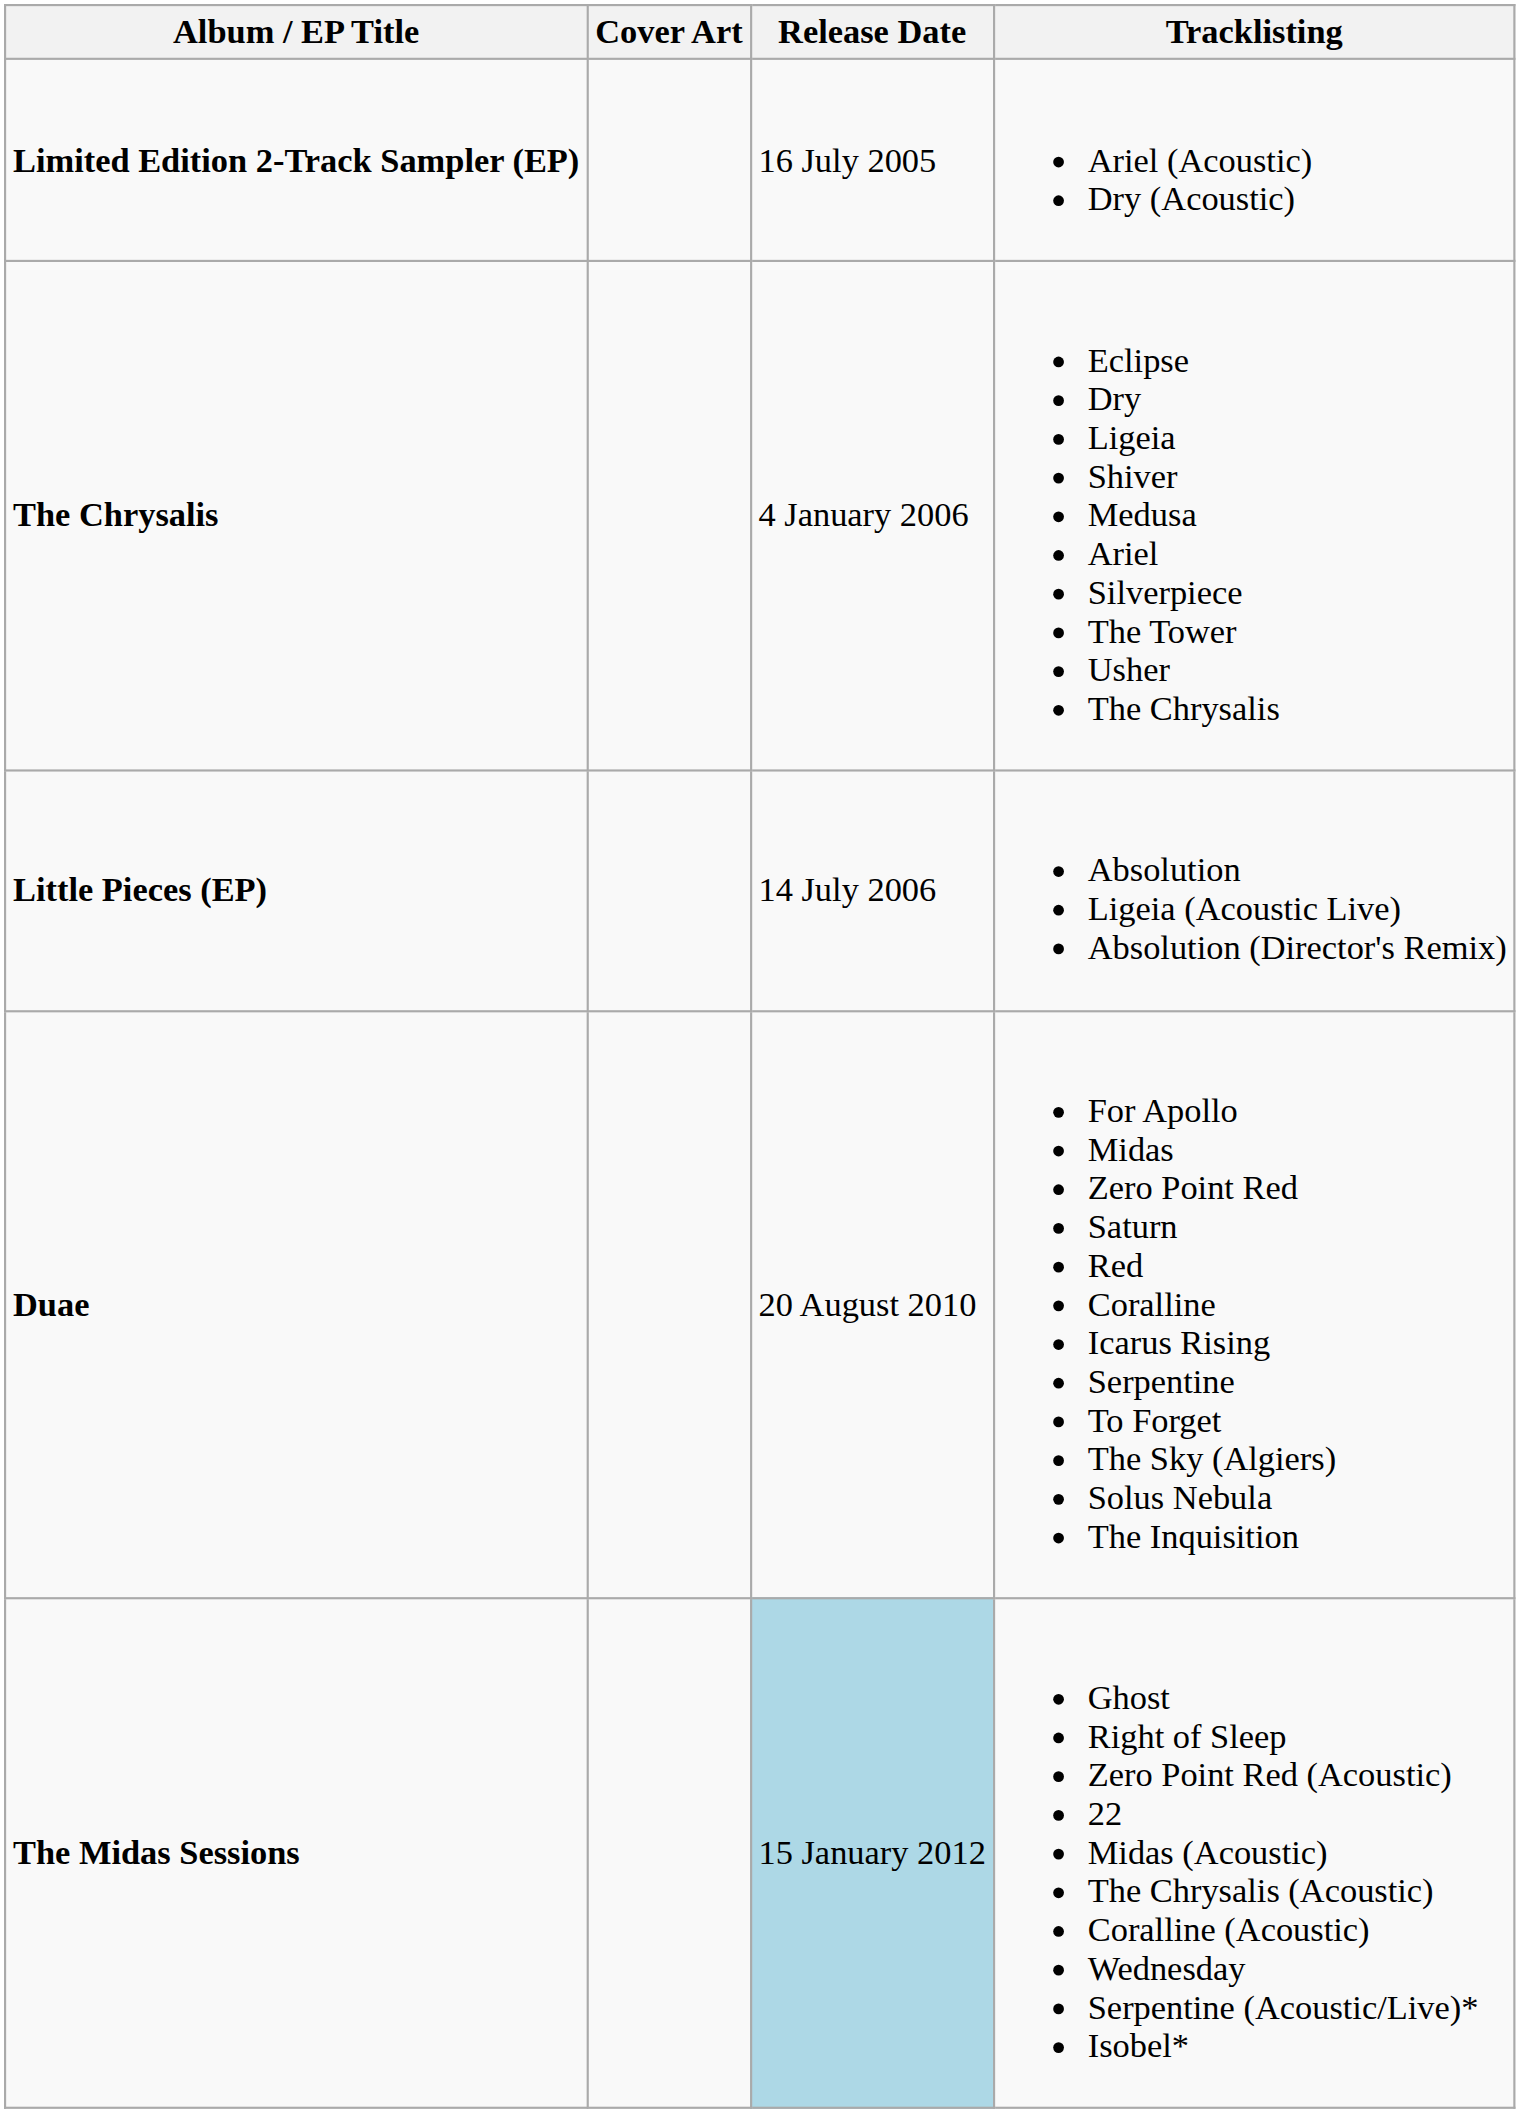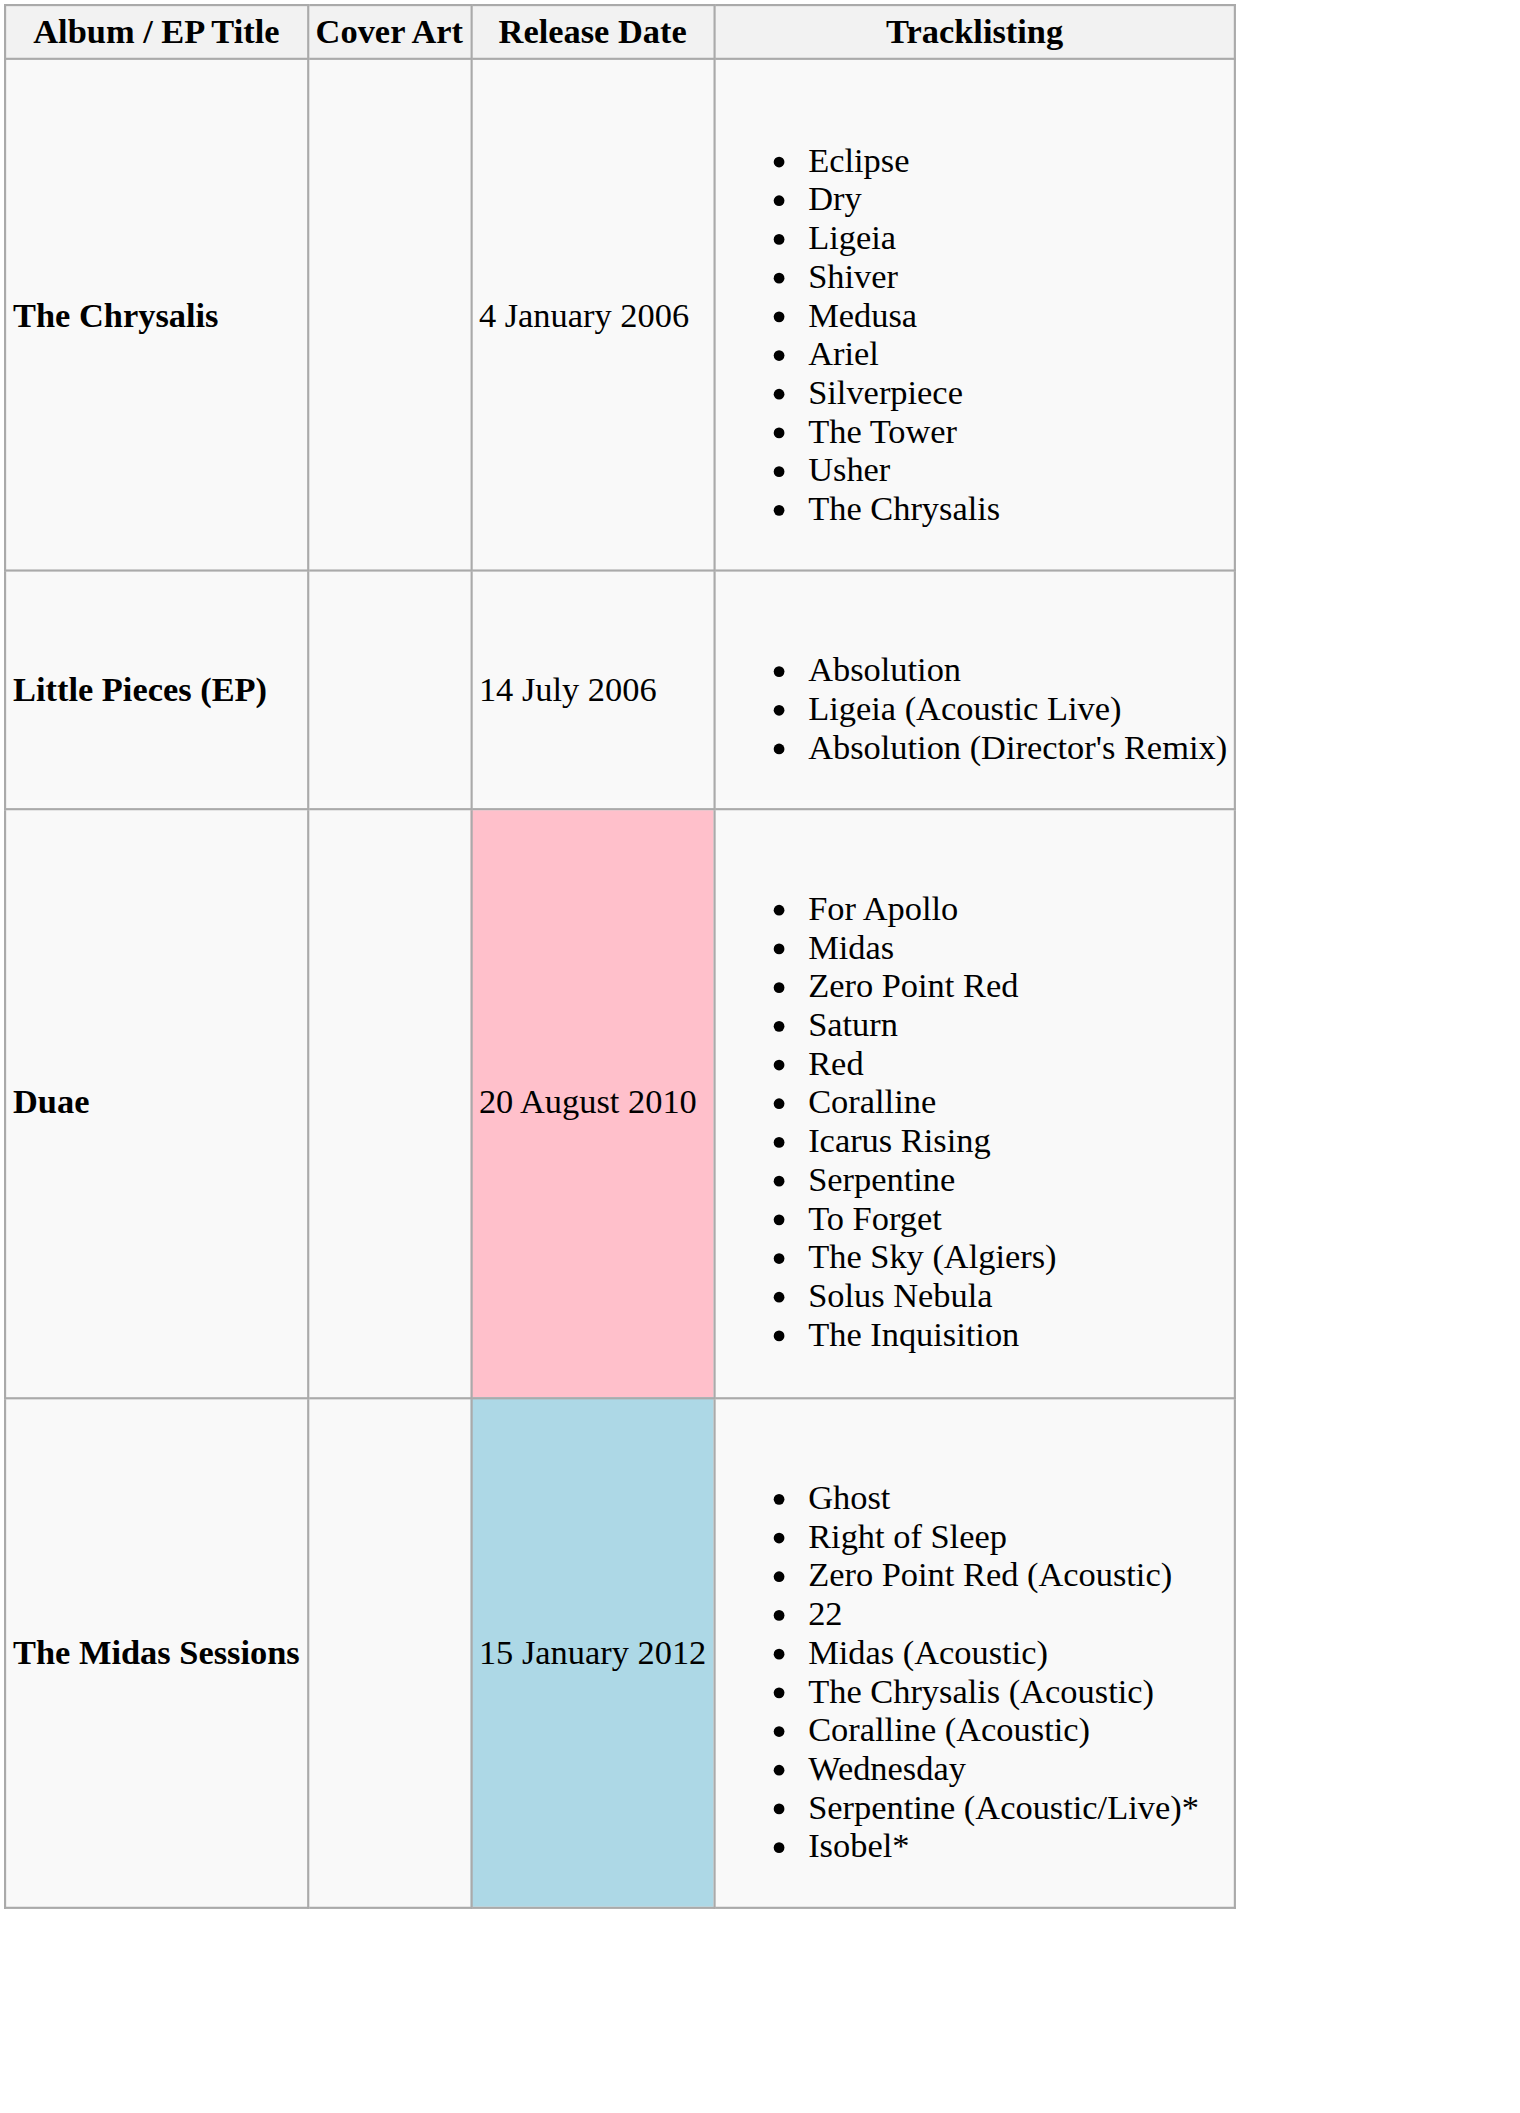- row: Limited Edition 2-Track Sampler (EP) | 16 July 2005 | Ariel (Acoustic) Dry (Acoustic)
Duae | Release Date: no background -> pink background
